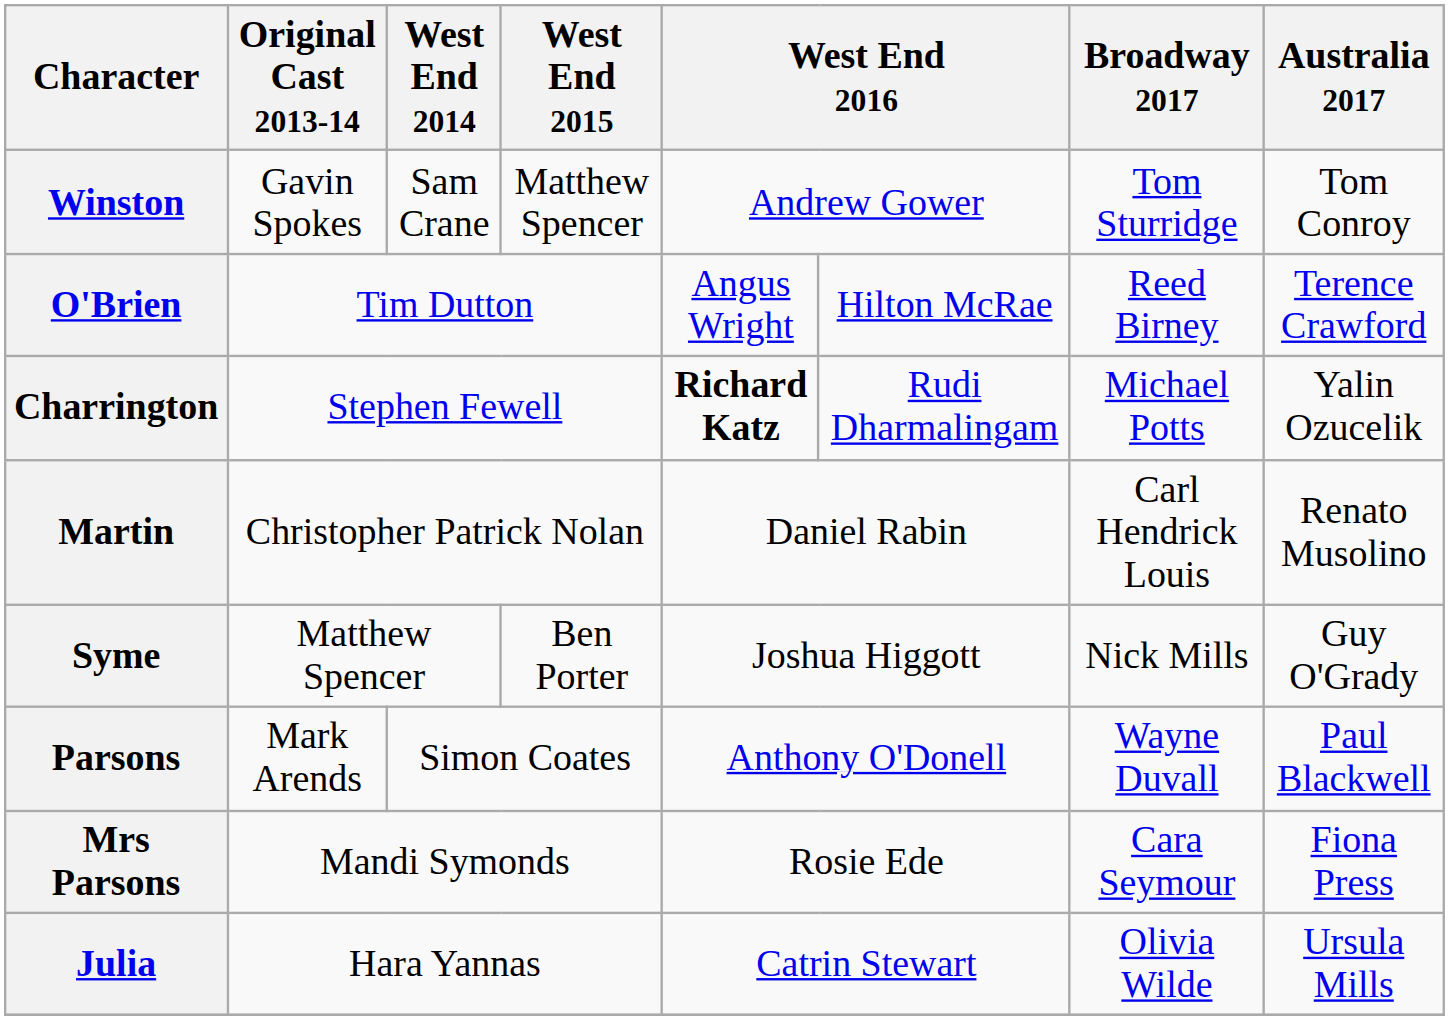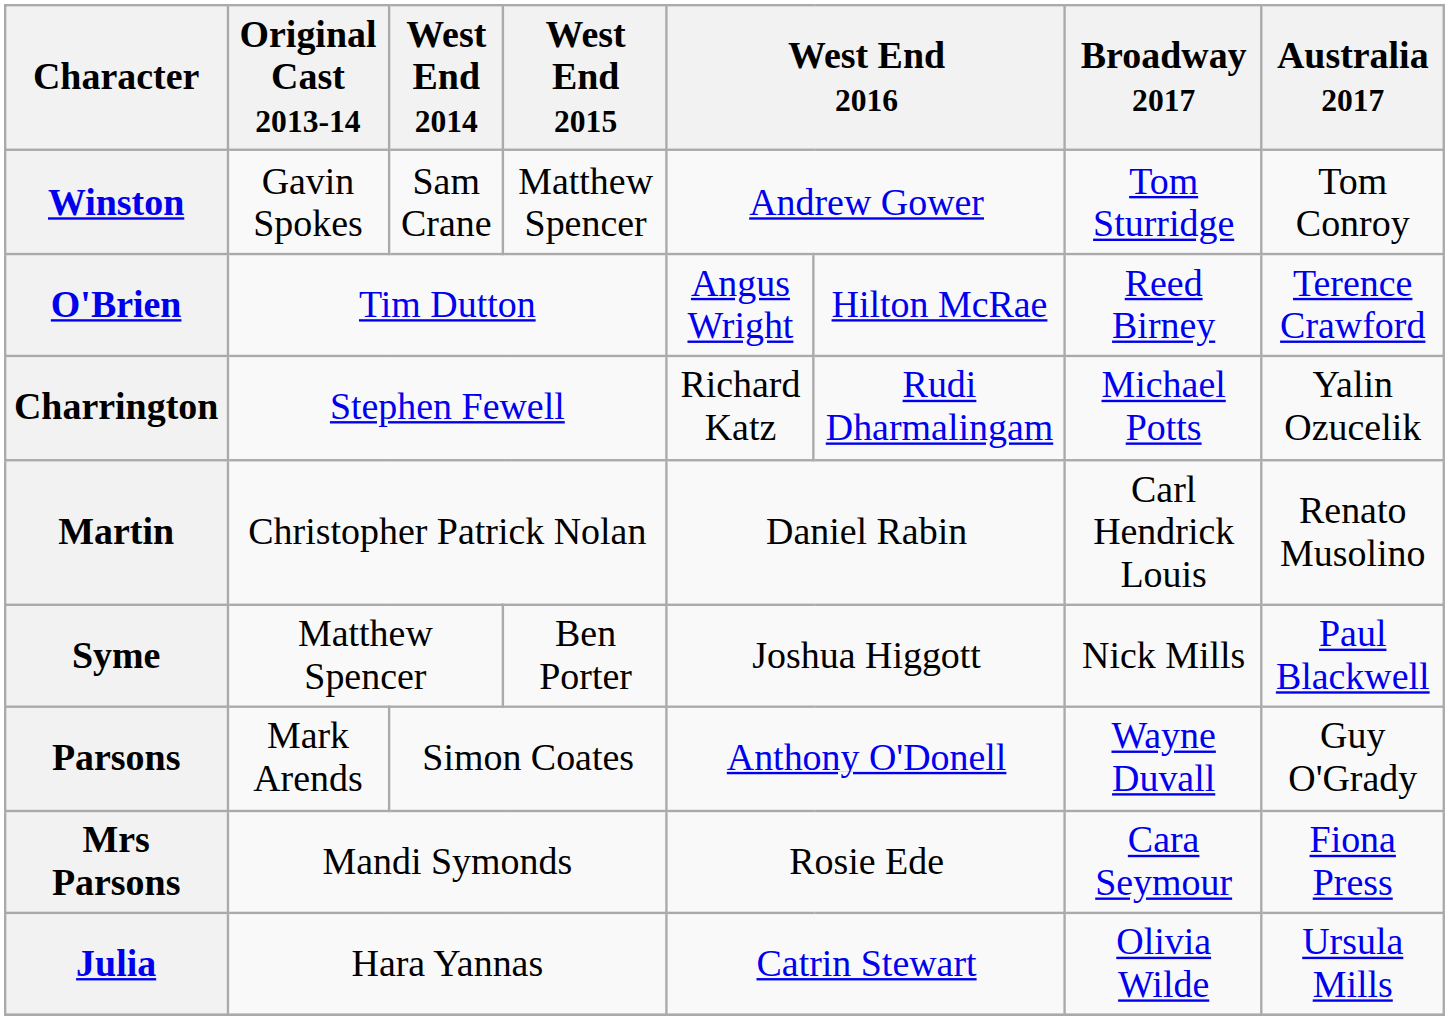Charrington | column 5: bold -> normal
Syme | Australia 2017: Guy O'Grady -> Paul Blackwell
Parsons | Australia 2017: Paul Blackwell -> Guy O'Grady
